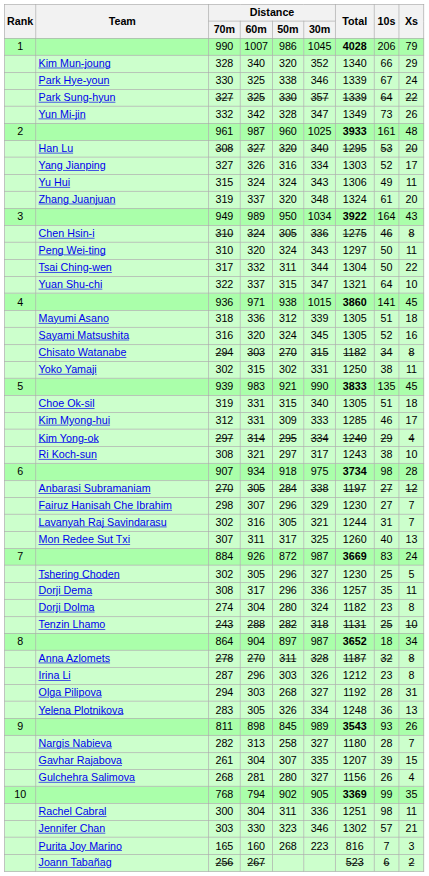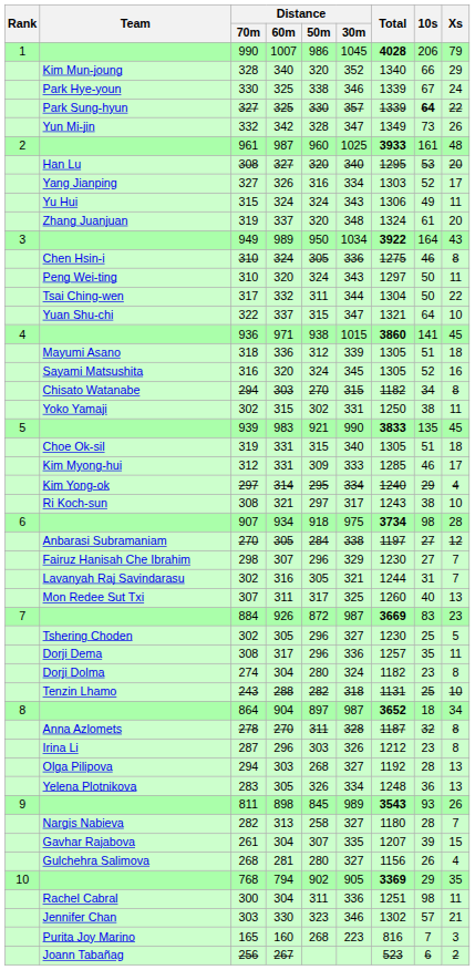Park Sung-hyun / 327 | 10s: normal -> bold
884 | Xs: 24 -> 23
Olga Pilipova / 294 | Xs: 31 -> 13
768 | 10s: 99 -> 29
